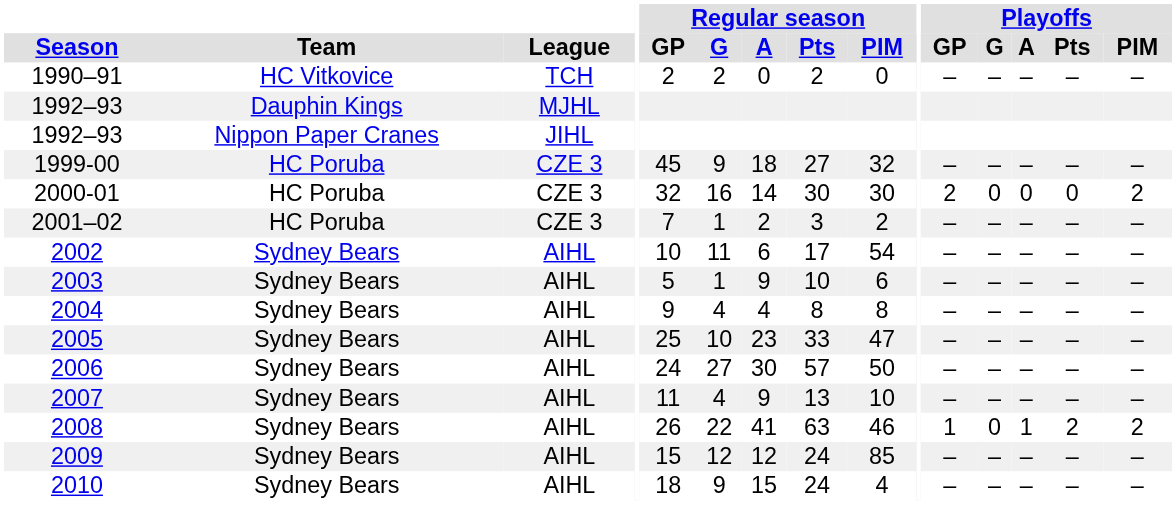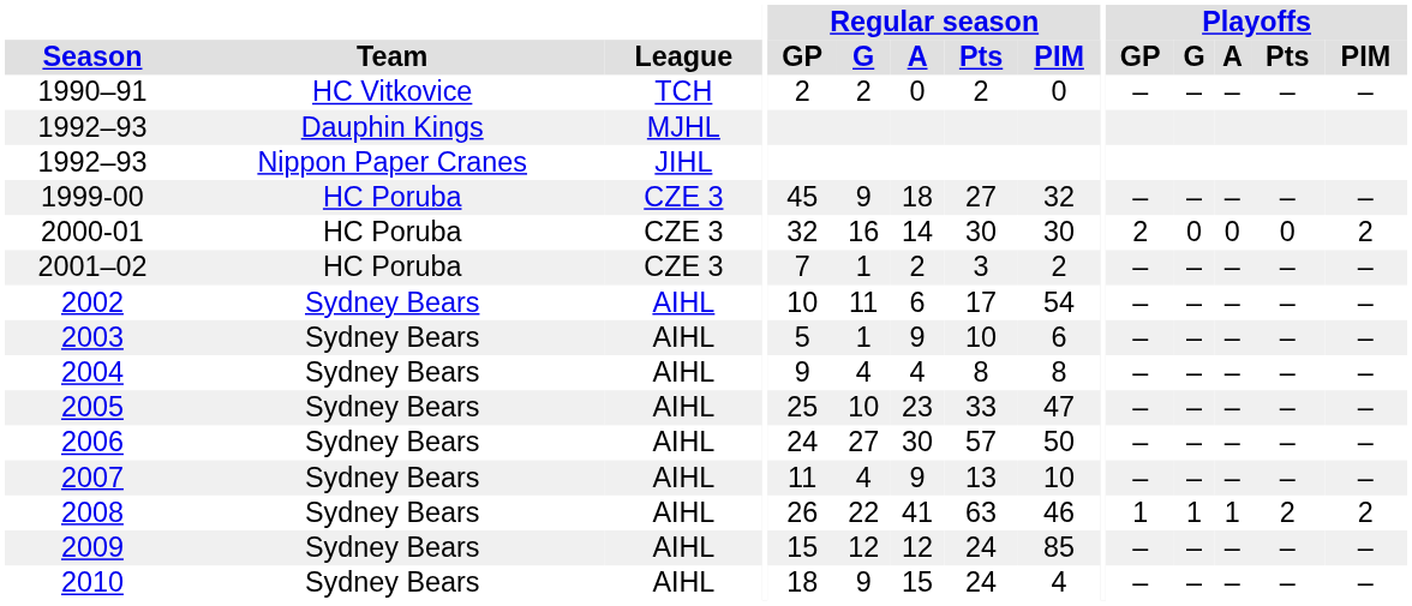2008 | Playoffs / G: 0 -> 1
